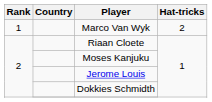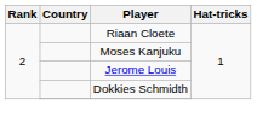- row: 1 | Marco Van Wyk | 2
